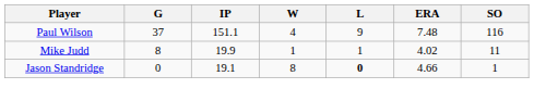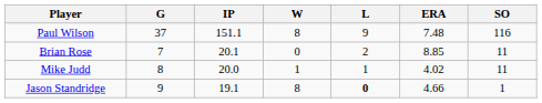Paul Wilson | W: 4 -> 8
+ row: Brian Rose | 7 | 20.1 | 0 | 2 | 8.85 | 11
Mike Judd | IP: 19.9 -> 20.0
Jason Standridge | G: 0 -> 9
